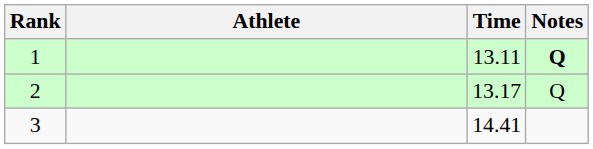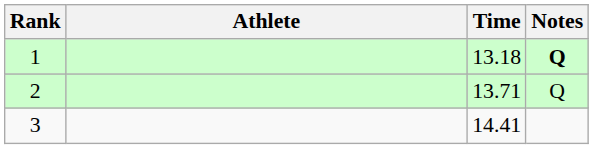1 | Time: 13.11 -> 13.18
2 | Time: 13.17 -> 13.71
